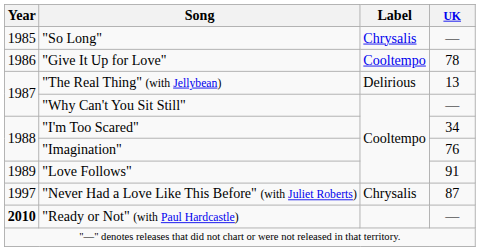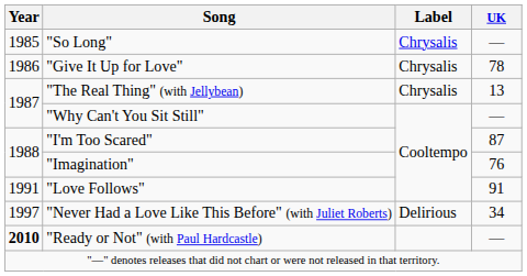"Give It Up for Love" | Label: Cooltempo -> Chrysalis
"The Real Thing" (with Jellybean) | Label: Delirious -> Chrysalis
"I'm Too Scared" | UK: 34 -> 87
"Love Follows" | Year: 1989 -> 1991
"Never Had a Love Like This Before" (with Juliet Roberts) | Label: Chrysalis -> Delirious
"Never Had a Love Like This Before" (with Juliet Roberts) | UK: 87 -> 34
